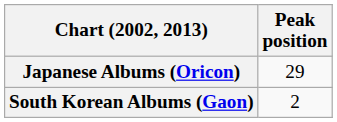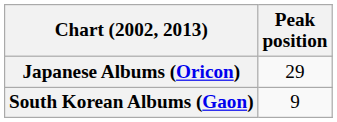South Korean Albums (Gaon) | Peak position: 2 -> 9
